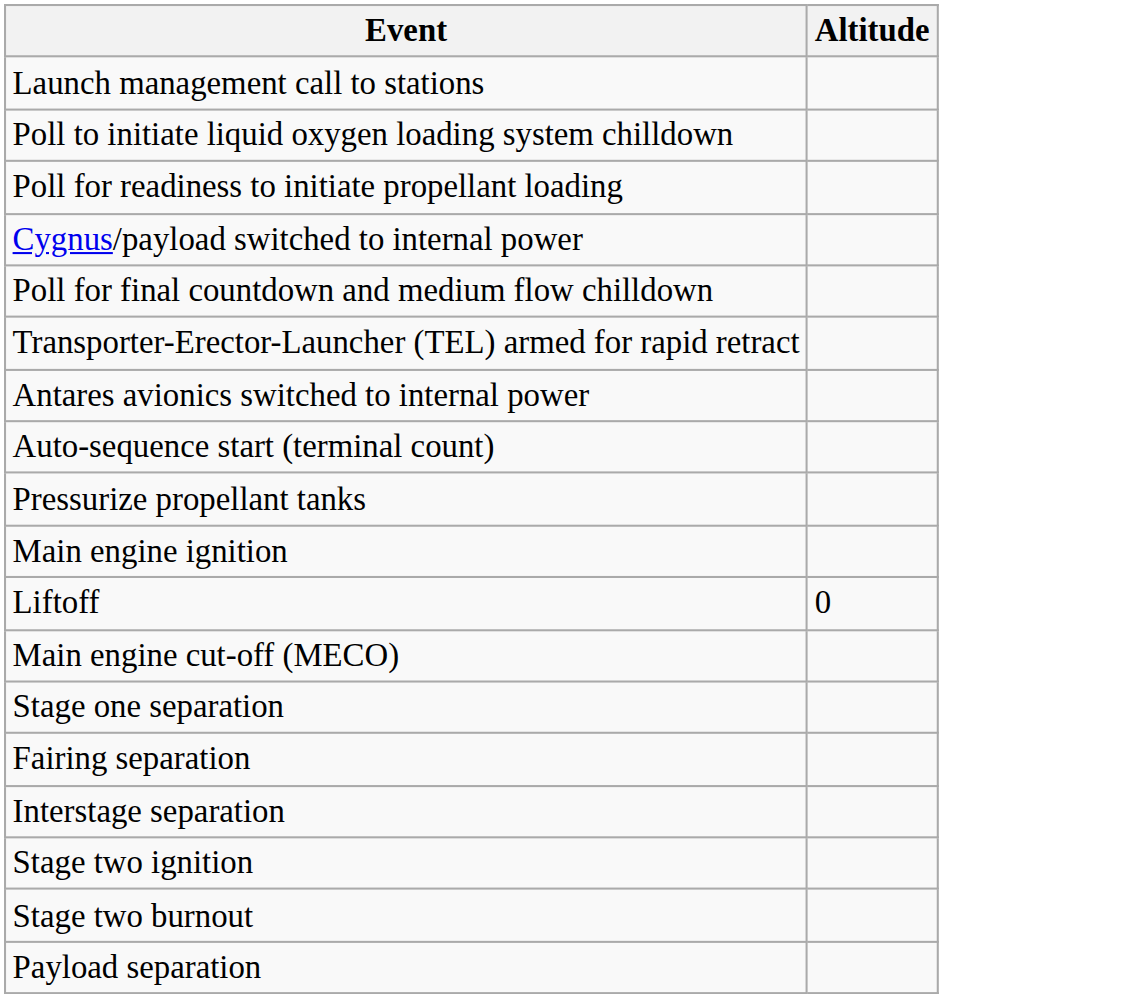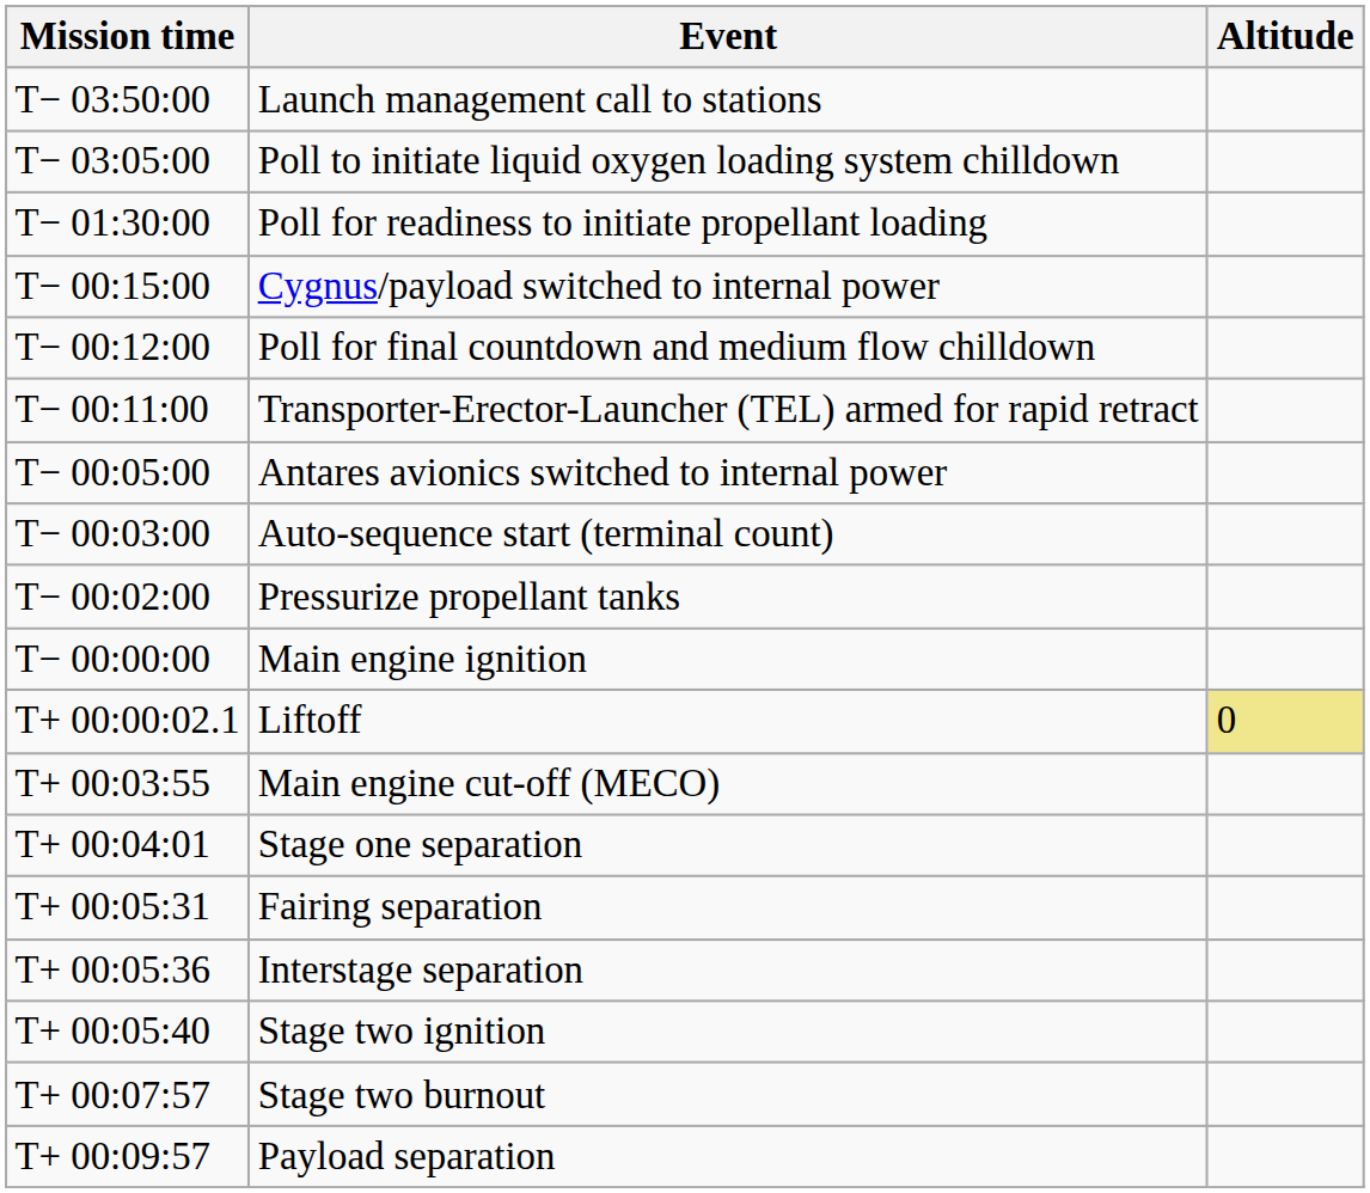+ column: Mission time | T− 03:50:00 | T− 03:05:00 | T− 01:30:00 | T− 00:15:00 | T− 00:12:00 | T− 00:11:00 | T− 00:05:00 | T− 00:03:00 | T− 00:02:00 | T− 00:00:00 | T+ 00:00:02.1 | T+ 00:03:55 | T+ 00:04:01 | T+ 00:05:31 | T+ 00:05:36 | T+ 00:05:40 | T+ 00:07:57 | T+ 00:09:57
Liftoff | Altitude: no background -> khaki background
